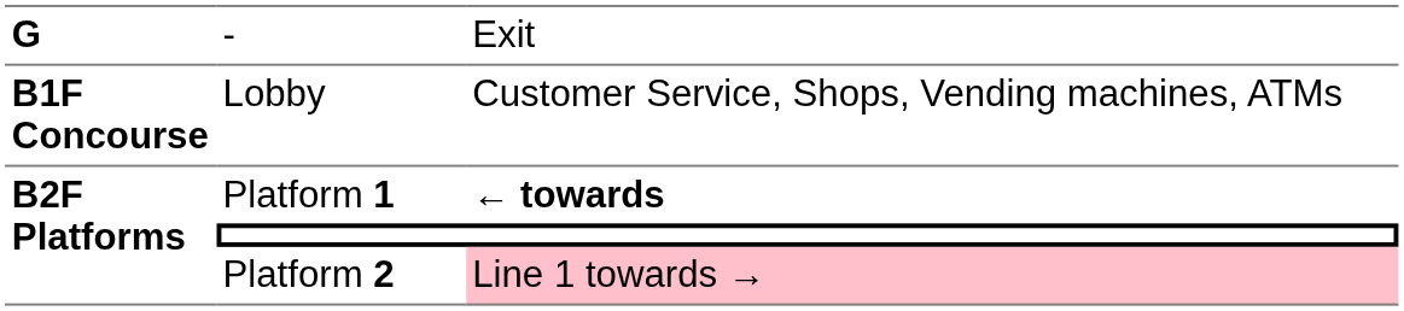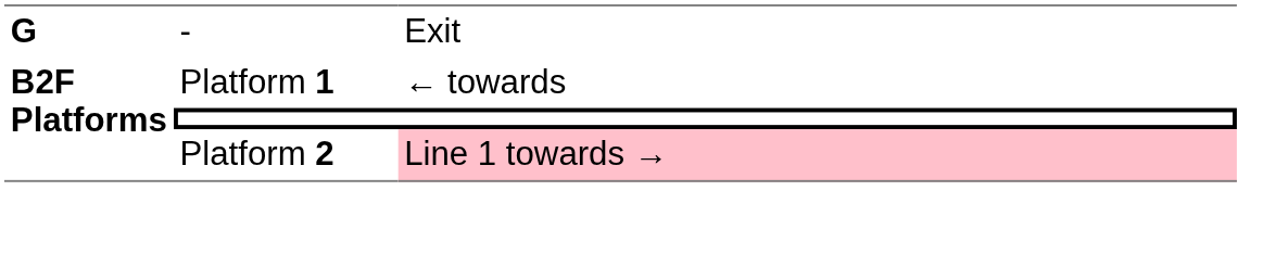- row: B1F Concourse | Lobby | Customer Service, Shops, Vending machines, ATMs
Platform 1 | column 3: bold -> normal
